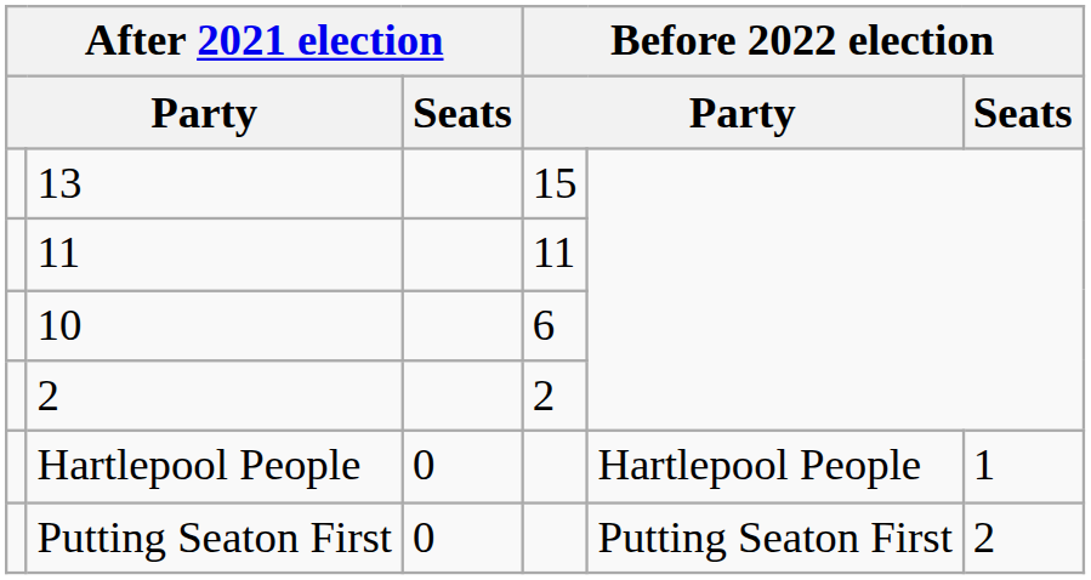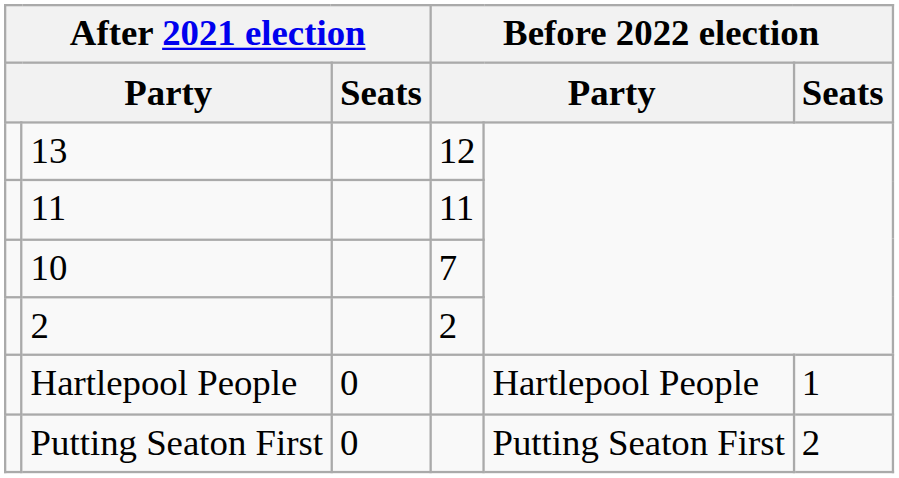13 | column 4: 15 -> 12
10 | column 4: 6 -> 7
